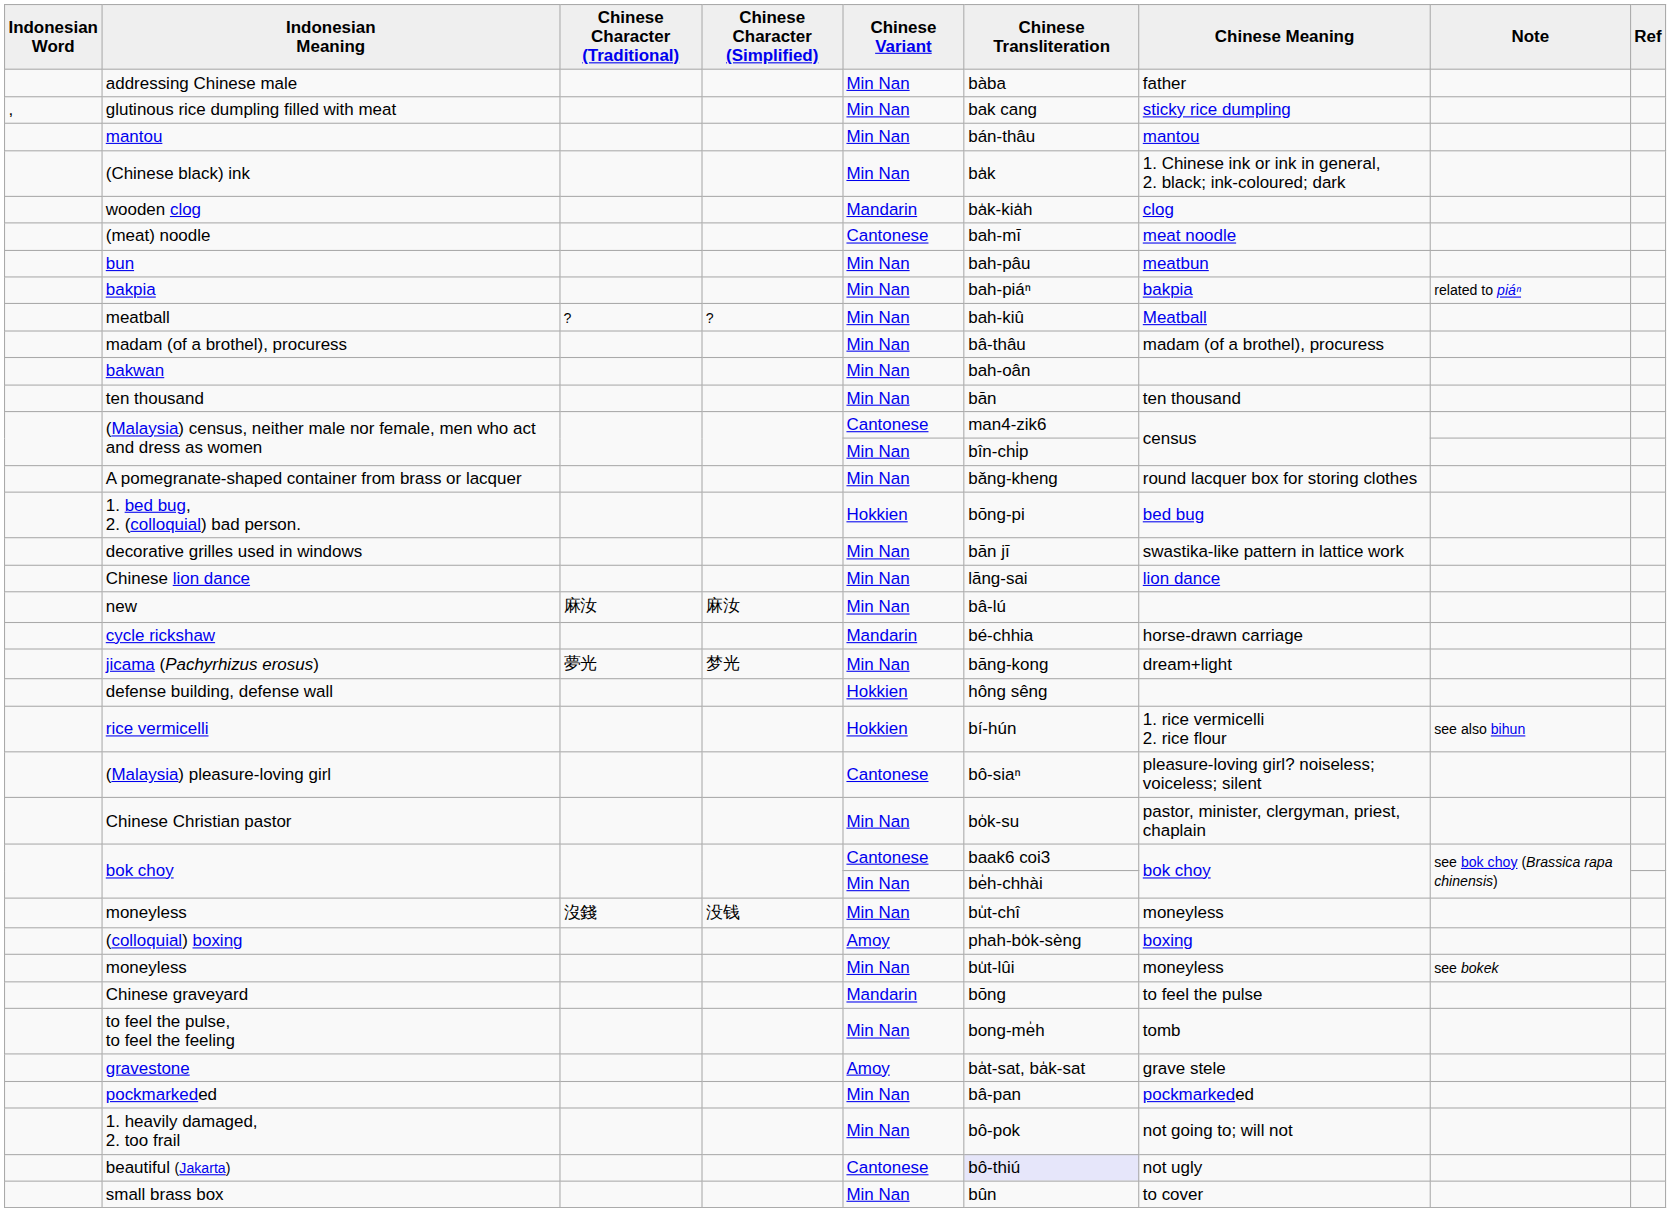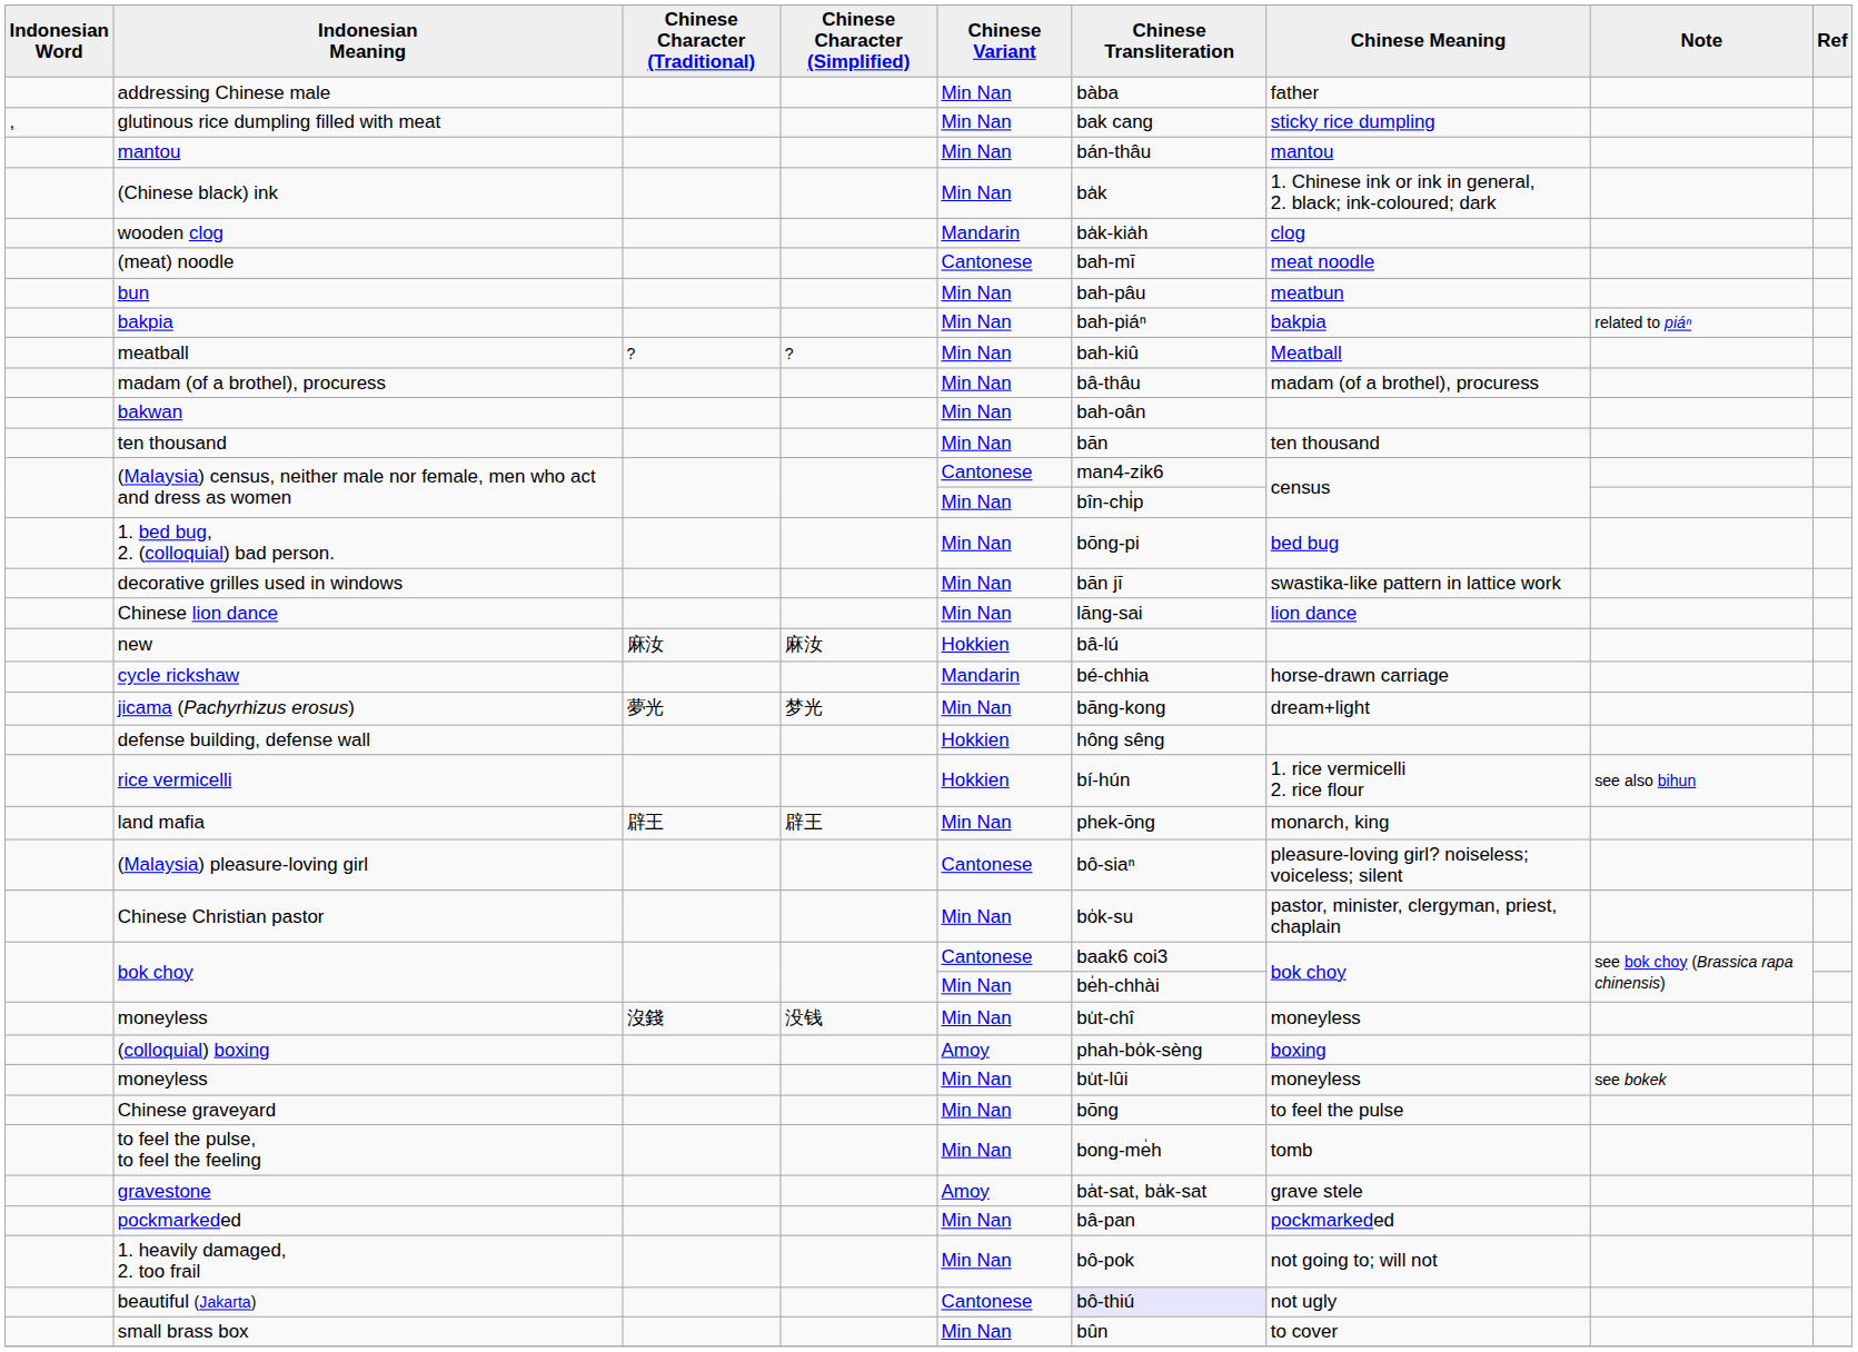- row: A pomegranate-shaped container from brass or lacquer | Min Nan | bǎng-kheng | round lacquer box for storing clothes
1. bed bug, 2. (colloquial) bad person. | Chinese Variant: Hokkien -> Min Nan
new | Chinese Variant: Min Nan -> Hokkien
+ row: land mafia | 辟王 | 辟王 | Min Nan | phek-ōng | monarch, king
Chinese graveyard | Chinese Variant: Mandarin -> Min Nan
